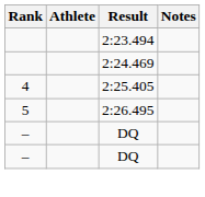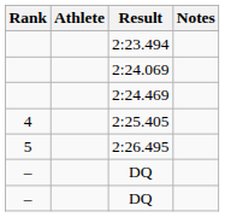+ row: 2:24.069
